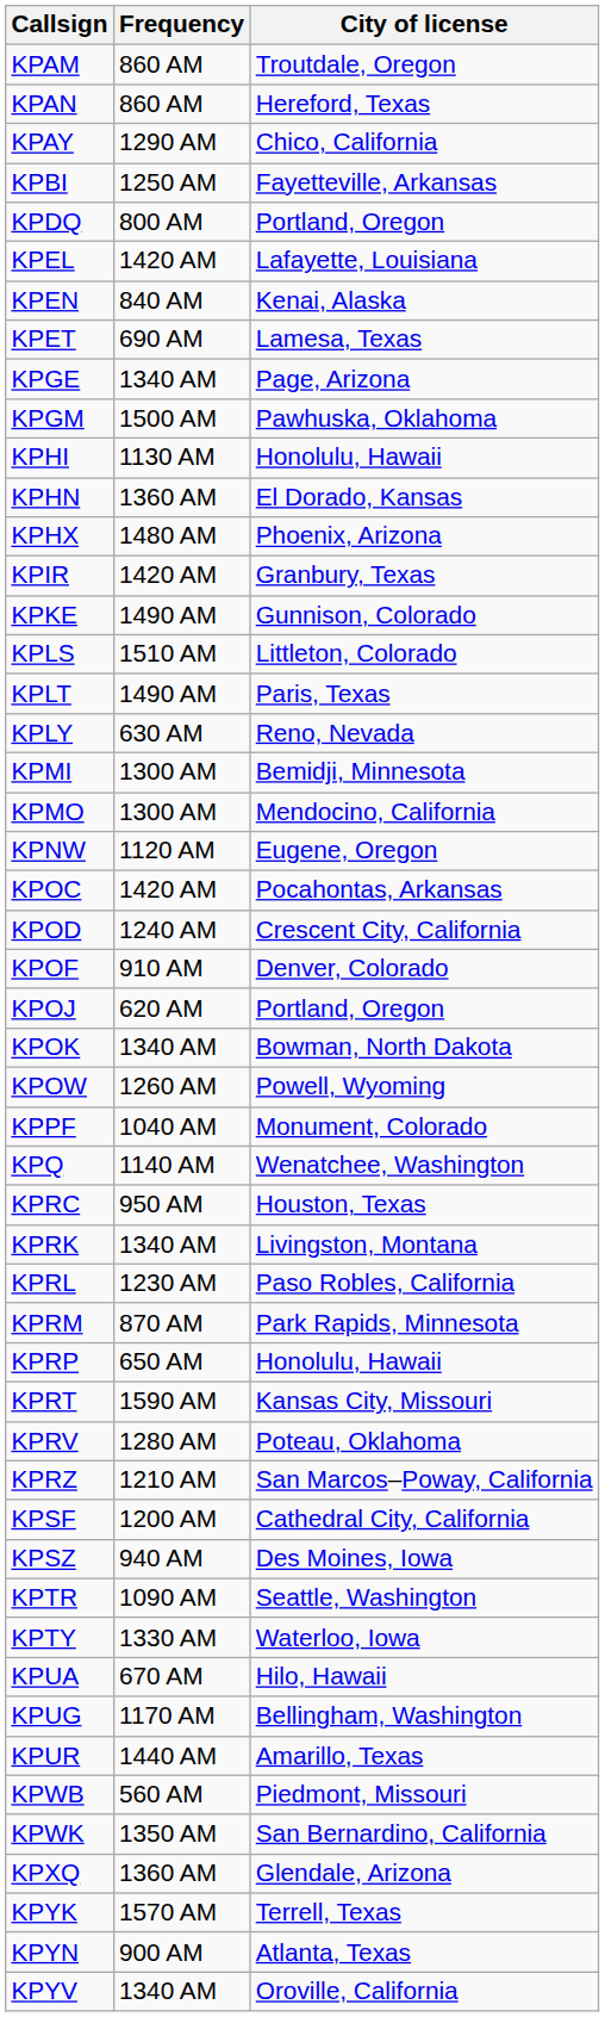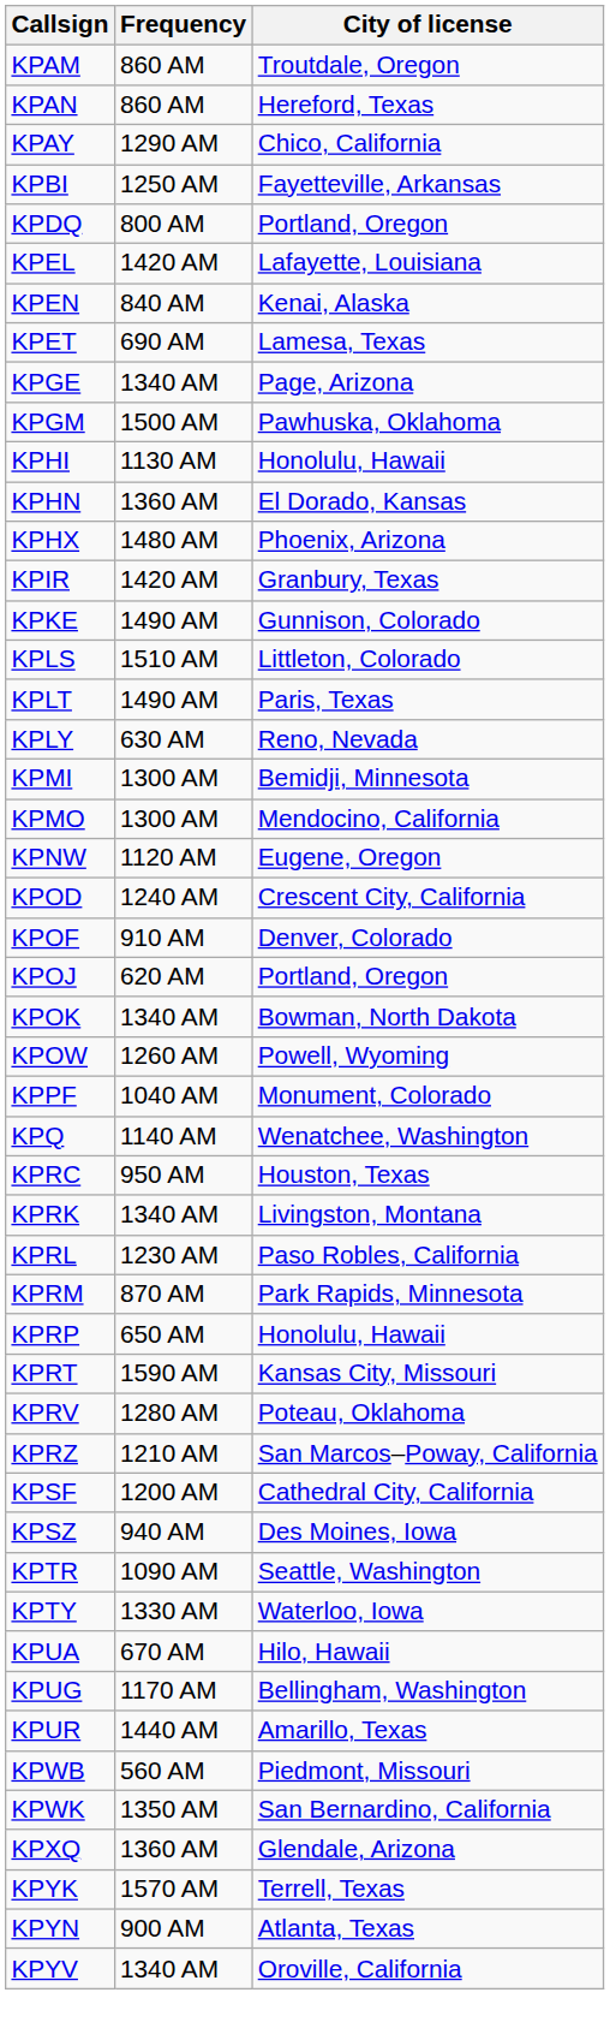- row: KPOC | 1420 AM | Pocahontas, Arkansas
